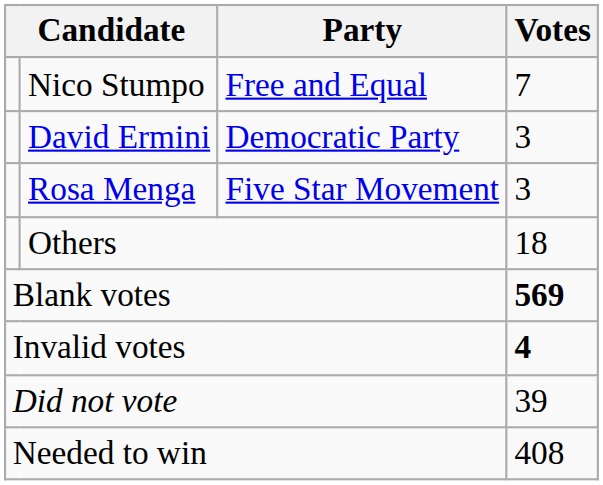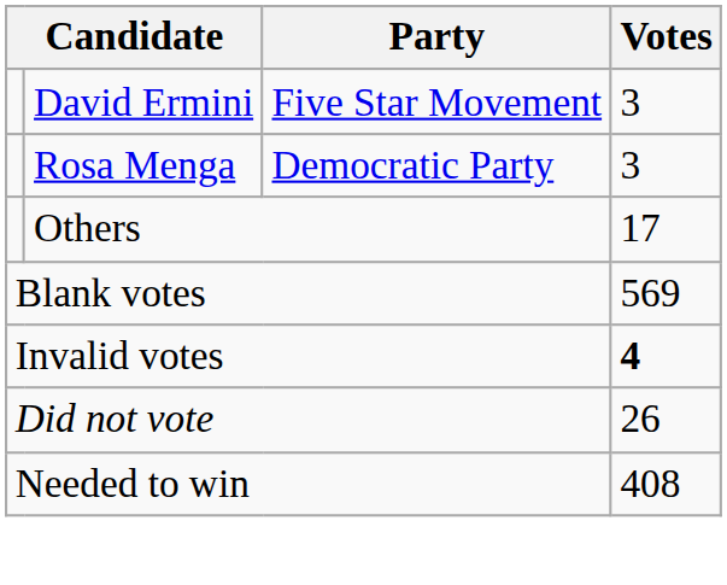- row: Nico Stumpo | Free and Equal | 7
David Ermini | Party: Democratic Party -> Five Star Movement
Rosa Menga | Party: Five Star Movement -> Democratic Party
Others | Votes: 18 -> 17
Blank votes | Votes: bold -> normal
Did not vote | Votes: 39 -> 26
